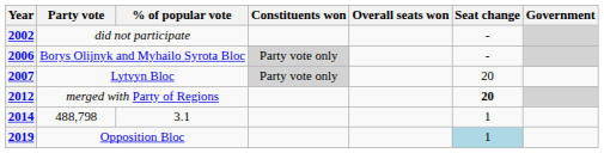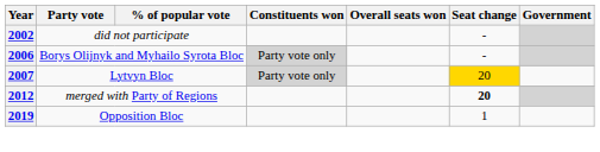2007 | Seat change: no background -> gold background
- row: 2014 | 488,798 | 3.1 | 1
2019 | Seat change: lightblue background -> no background
